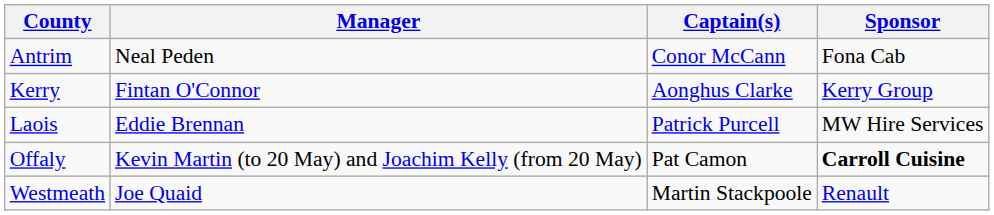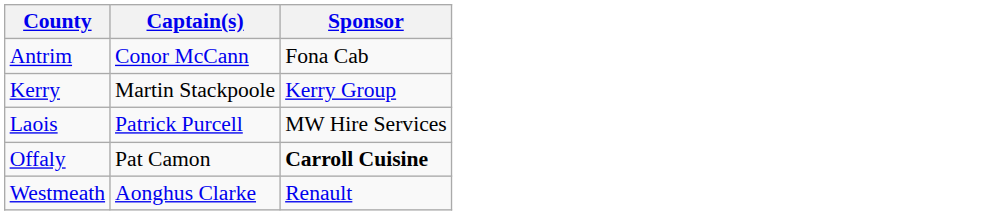- column: Manager | Neal Peden | Fintan O'Connor | Eddie Brennan | Kevin Martin (to 20 May) and Joachim Kelly (from 20 May) | Joe Quaid
Kerry | Captain(s): Aonghus Clarke -> Martin Stackpoole
Westmeath | Captain(s): Martin Stackpoole -> Aonghus Clarke
